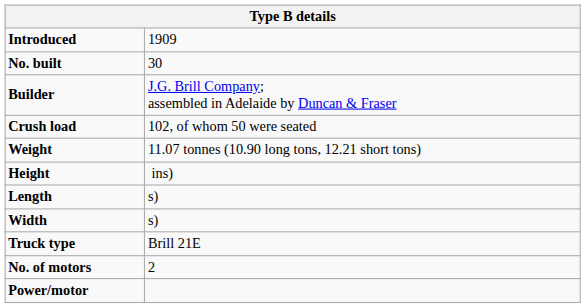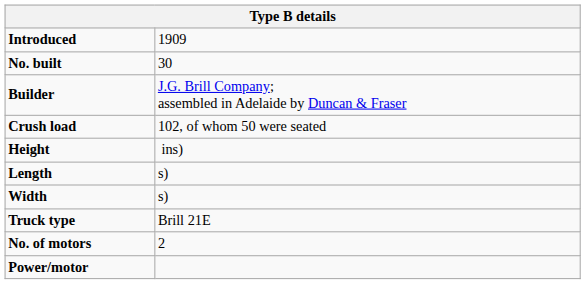- row: Weight | 11.07 tonnes (10.90 long tons, 12.21 short tons)
